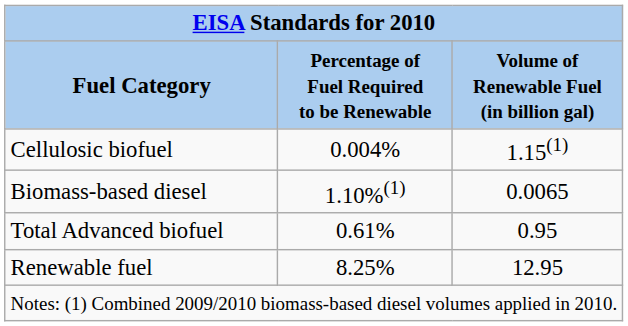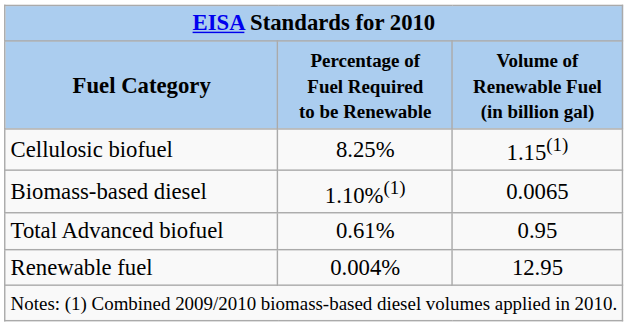Cellulosic biofuel | Percentage of Fuel Required to be Renewable: 0.004% -> 8.25%
Renewable fuel | Percentage of Fuel Required to be Renewable: 8.25% -> 0.004%
